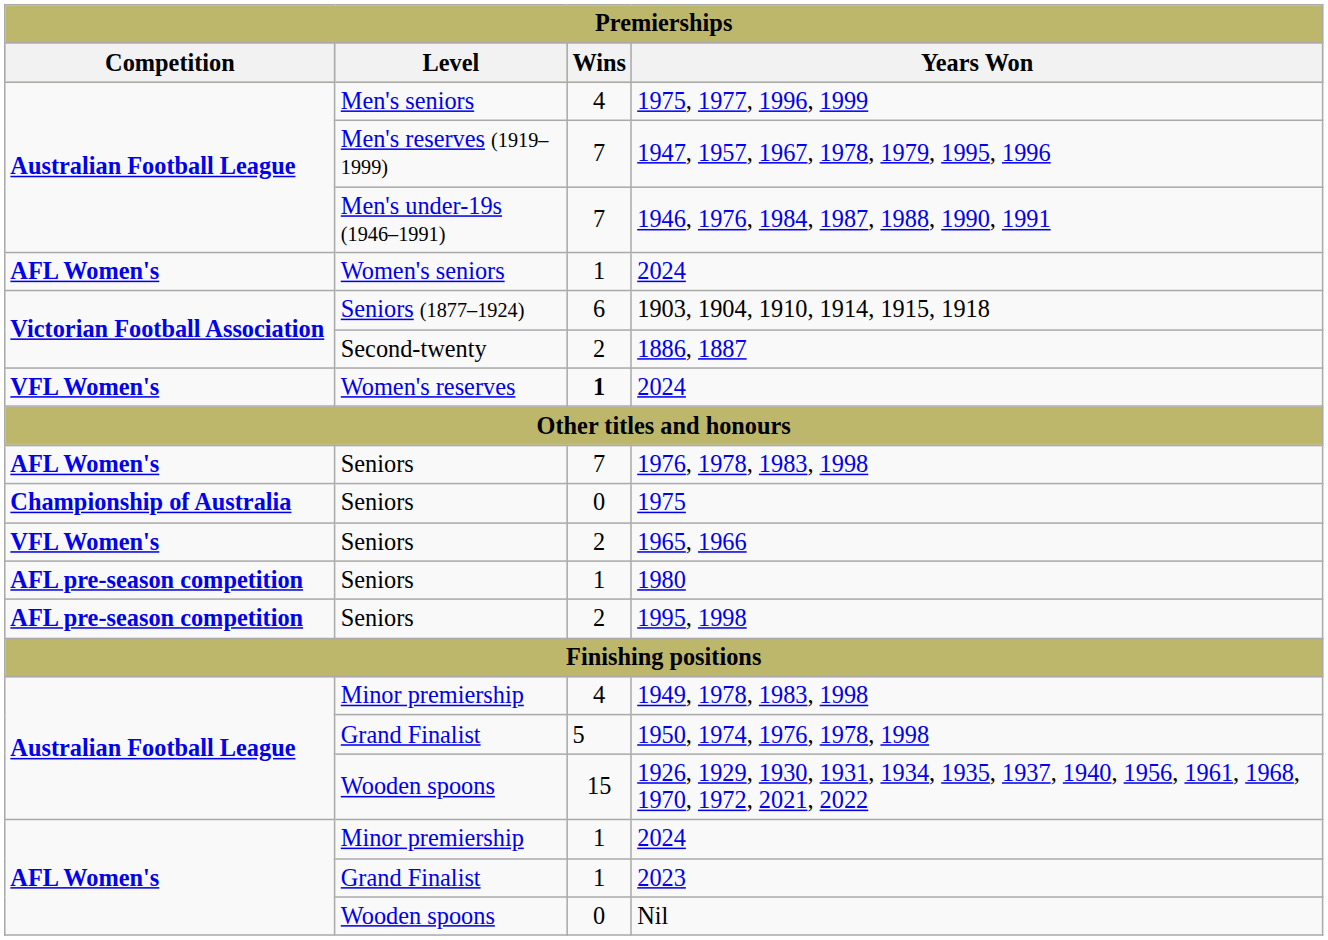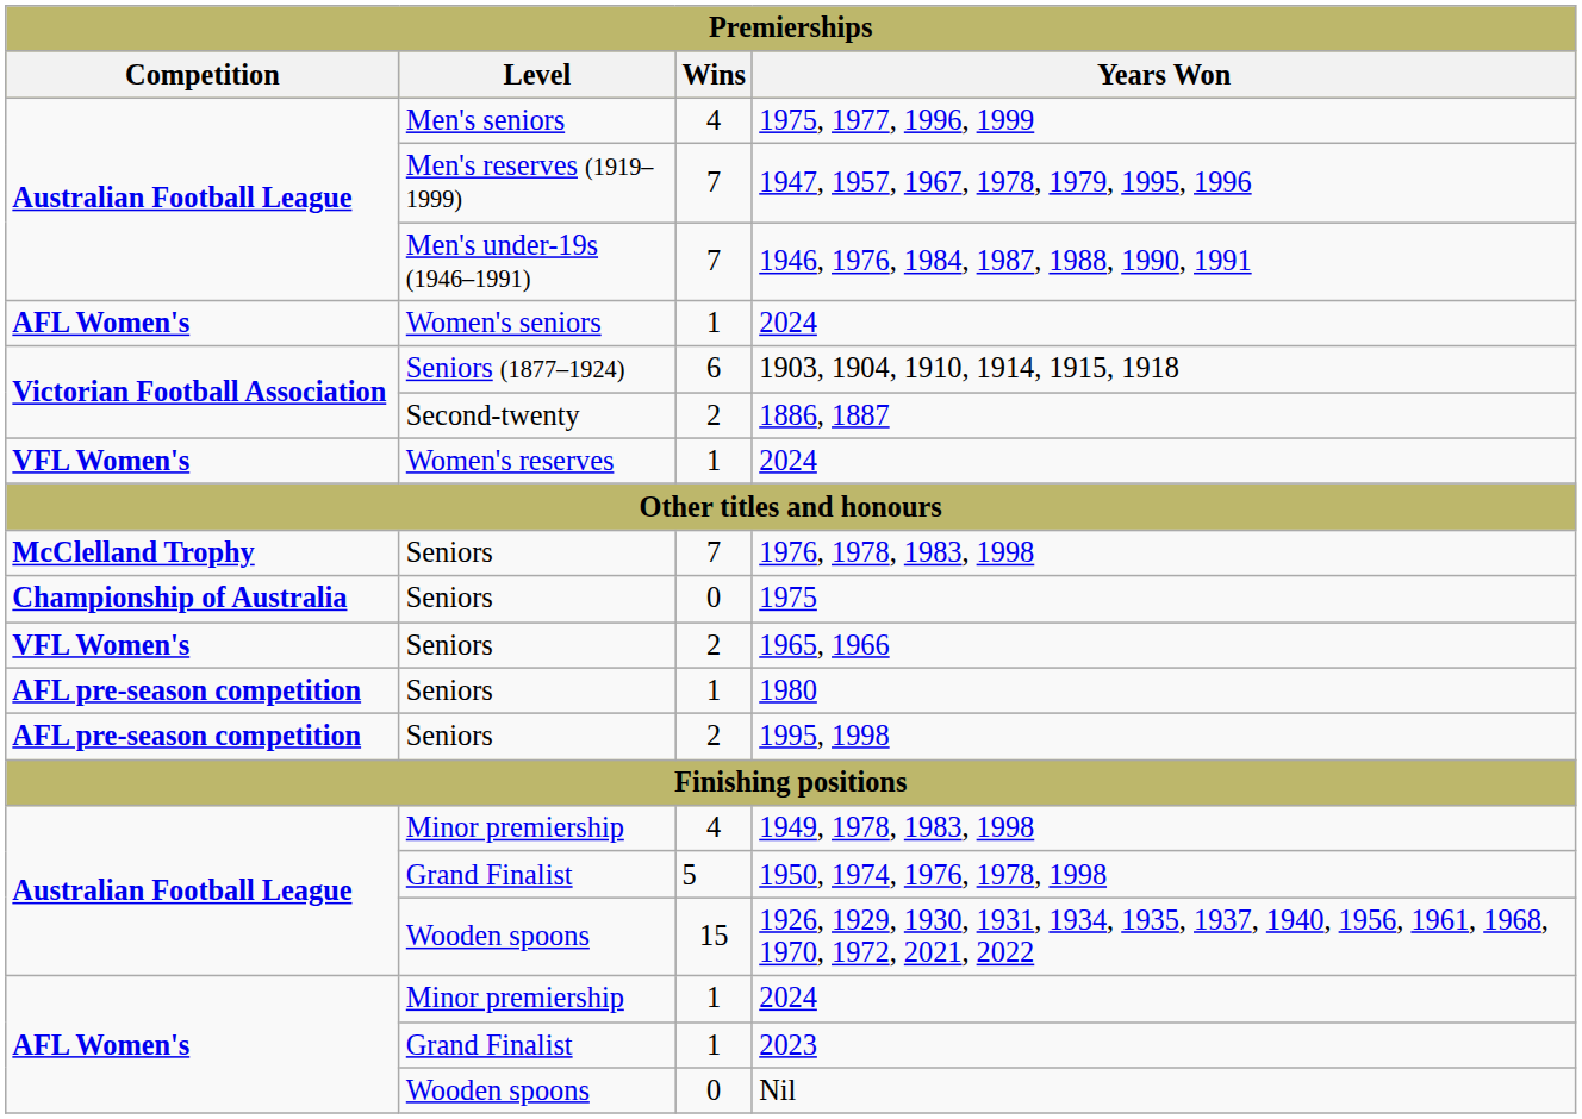Women's reserves / 2024 | Wins: bold -> normal
1976, 1978, 1983, 1998 | Competition: AFL Women's -> McClelland Trophy
